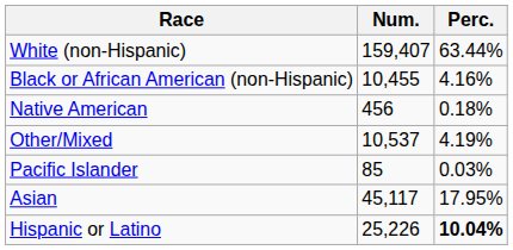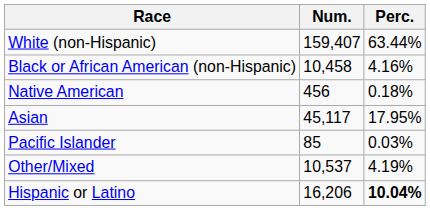Black or African American (non-Hispanic) | Num.: 10,455 -> 10,458
rows swapped: Asian <-> Other/Mixed
Hispanic or Latino | Num.: 25,226 -> 16,206
